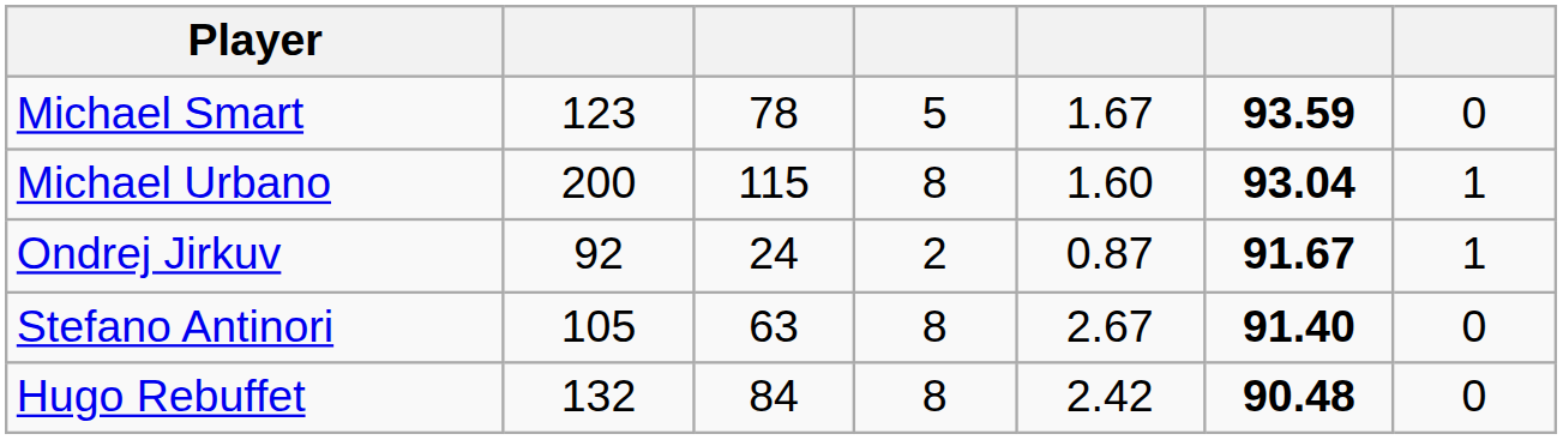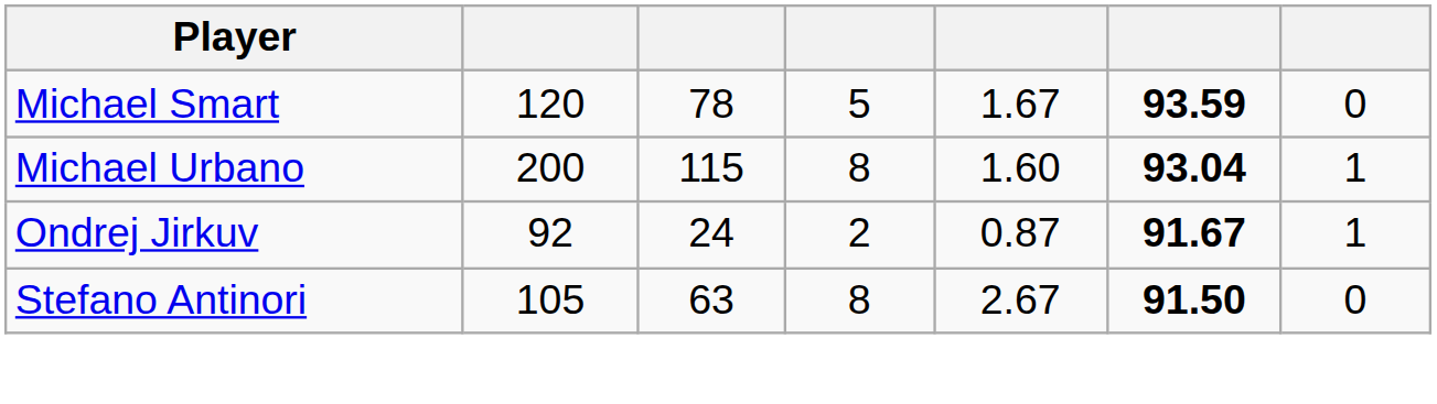Michael Smart | column 2: 123 -> 120
Stefano Antinori | column 6: 91.40 -> 91.50
- row: Hugo Rebuffet | 132 | 84 | 8 | 2.42 | 90.48 | 0
